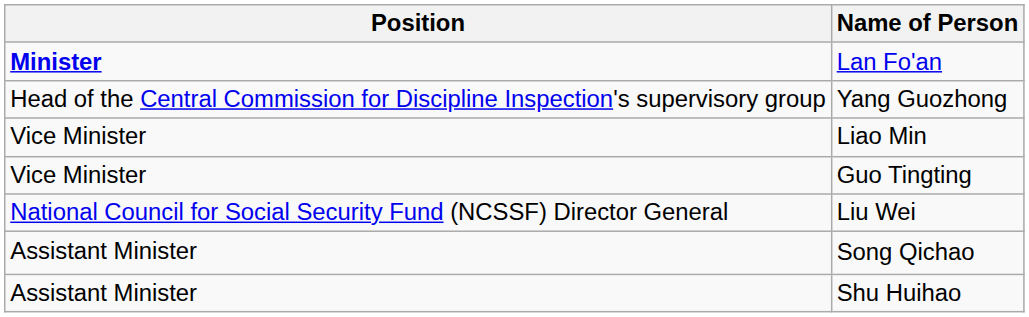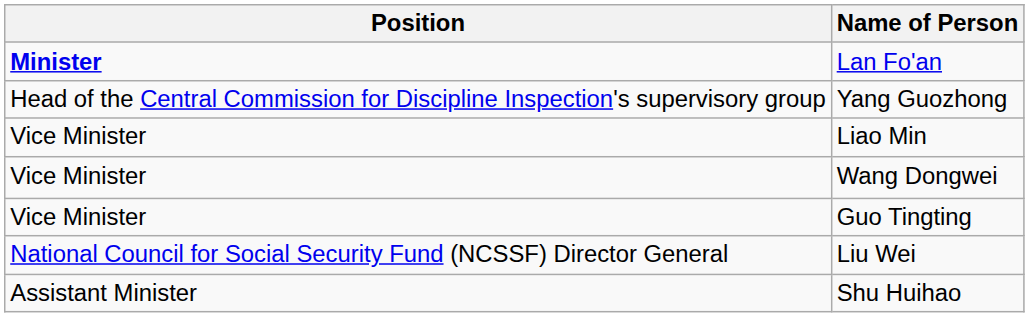+ row: Vice Minister | Wang Dongwei
- row: Assistant Minister | Song Qichao
